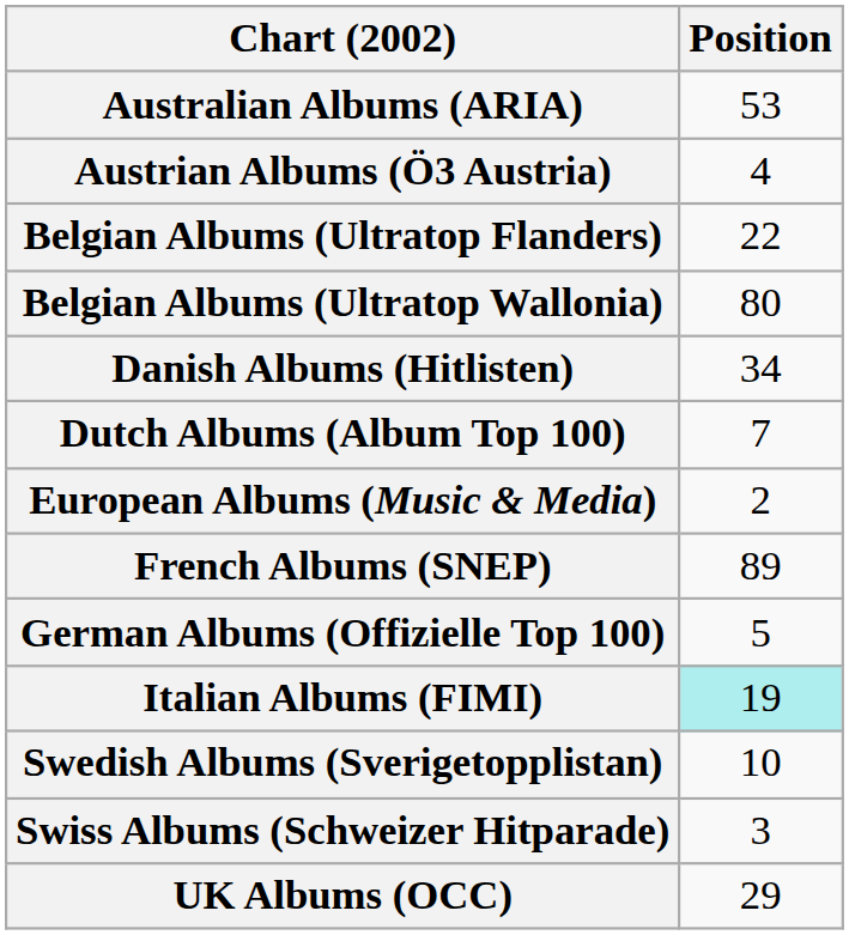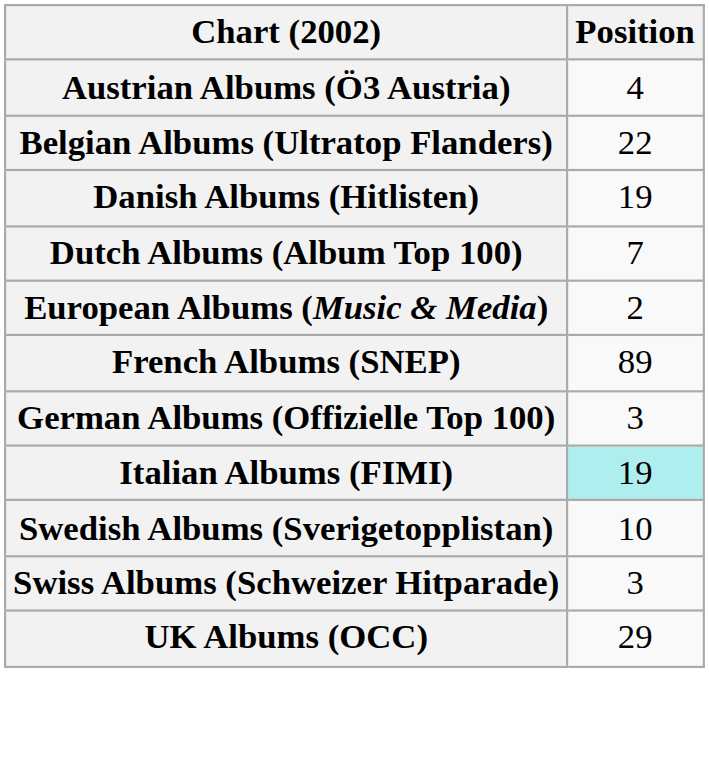- row: Australian Albums (ARIA) | 53
- row: Belgian Albums (Ultratop Wallonia) | 80
Danish Albums (Hitlisten) | Position: 34 -> 19
German Albums (Offizielle Top 100) | Position: 5 -> 3
